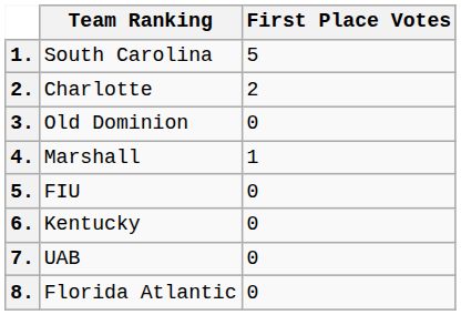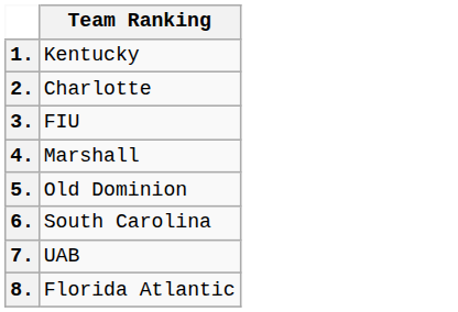- column: First Place Votes | 5 | 2 | 0 | 1 | 0 | 0 | 0 | 0
1. | Team Ranking: South Carolina -> Kentucky
3. | Team Ranking: Old Dominion -> FIU
5. | Team Ranking: FIU -> Old Dominion
6. | Team Ranking: Kentucky -> South Carolina
